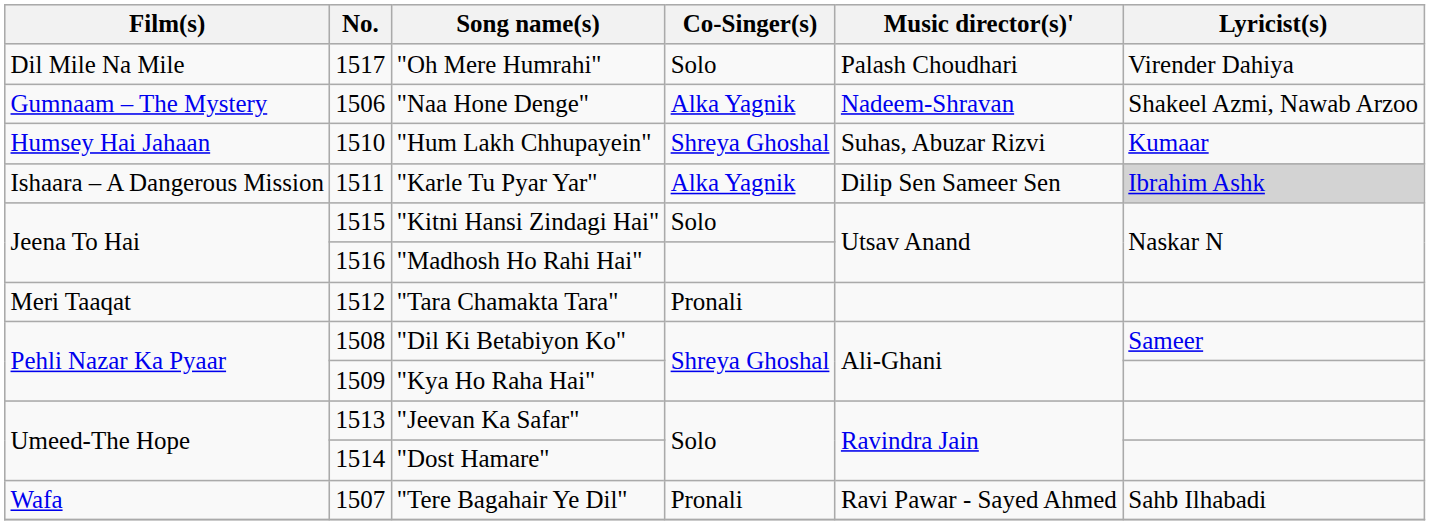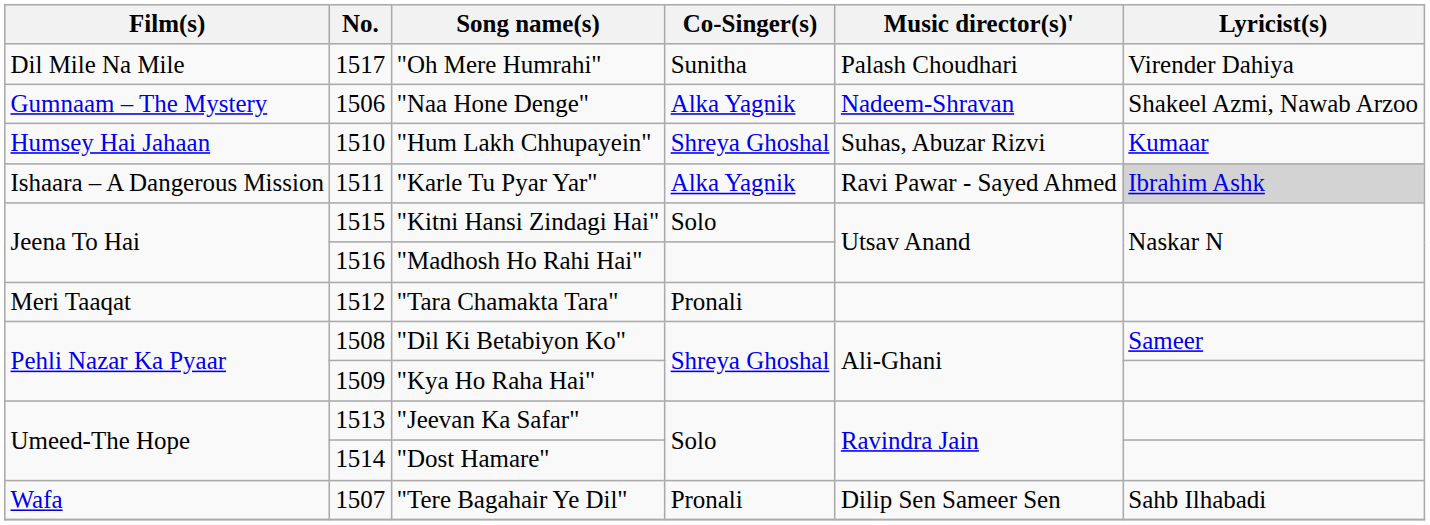"Oh Mere Humrahi" | Co-Singer(s): Solo -> Sunitha
"Karle Tu Pyar Yar" | Music director(s)': Dilip Sen Sameer Sen -> Ravi Pawar - Sayed Ahmed
"Tere Bagahair Ye Dil" | Music director(s)': Ravi Pawar - Sayed Ahmed -> Dilip Sen Sameer Sen
